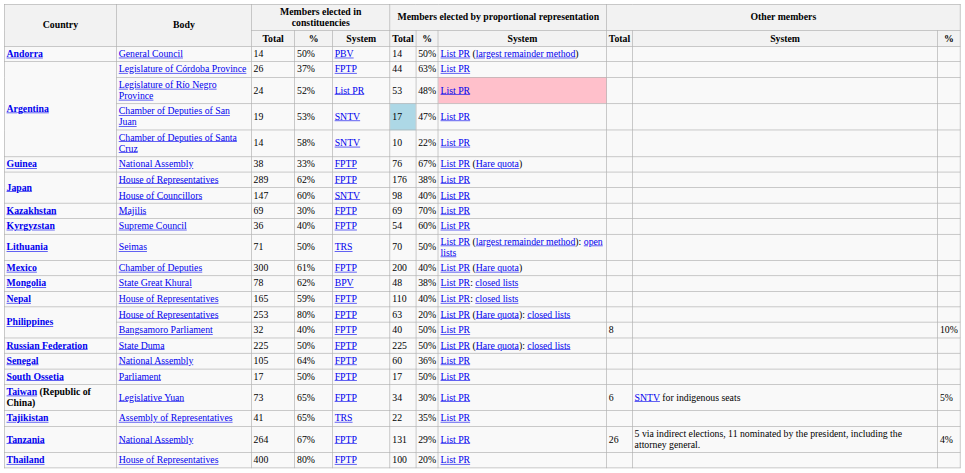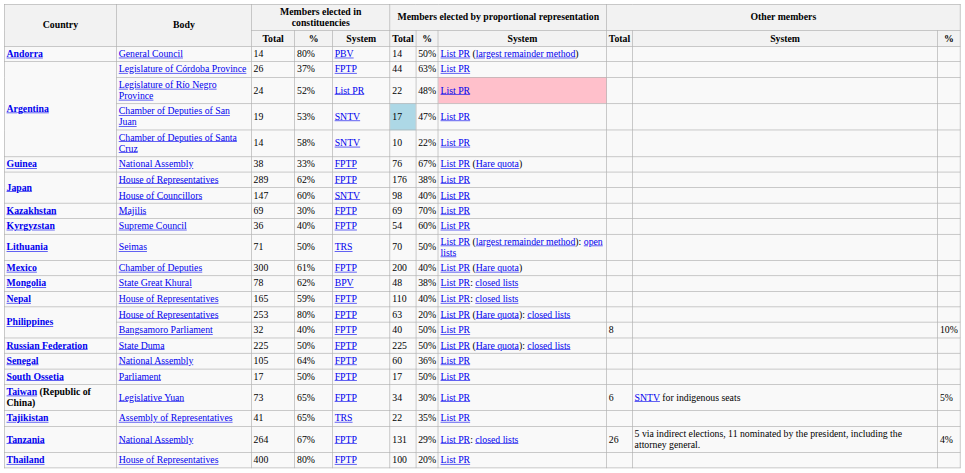Andorra / 14 | Members elected in constituencies / %: 50% -> 80%
24 | Members elected by proportional representation / Total: 53 -> 22
264 | Members elected by proportional representation / System: List PR -> List PR: closed lists
